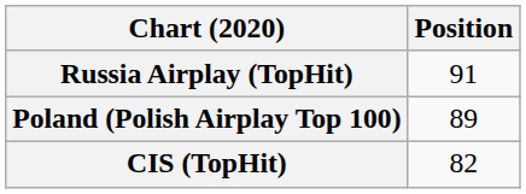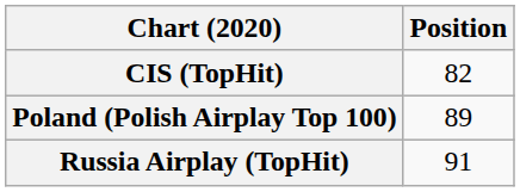rows swapped: CIS (TopHit) <-> Russia Airplay (TopHit)
